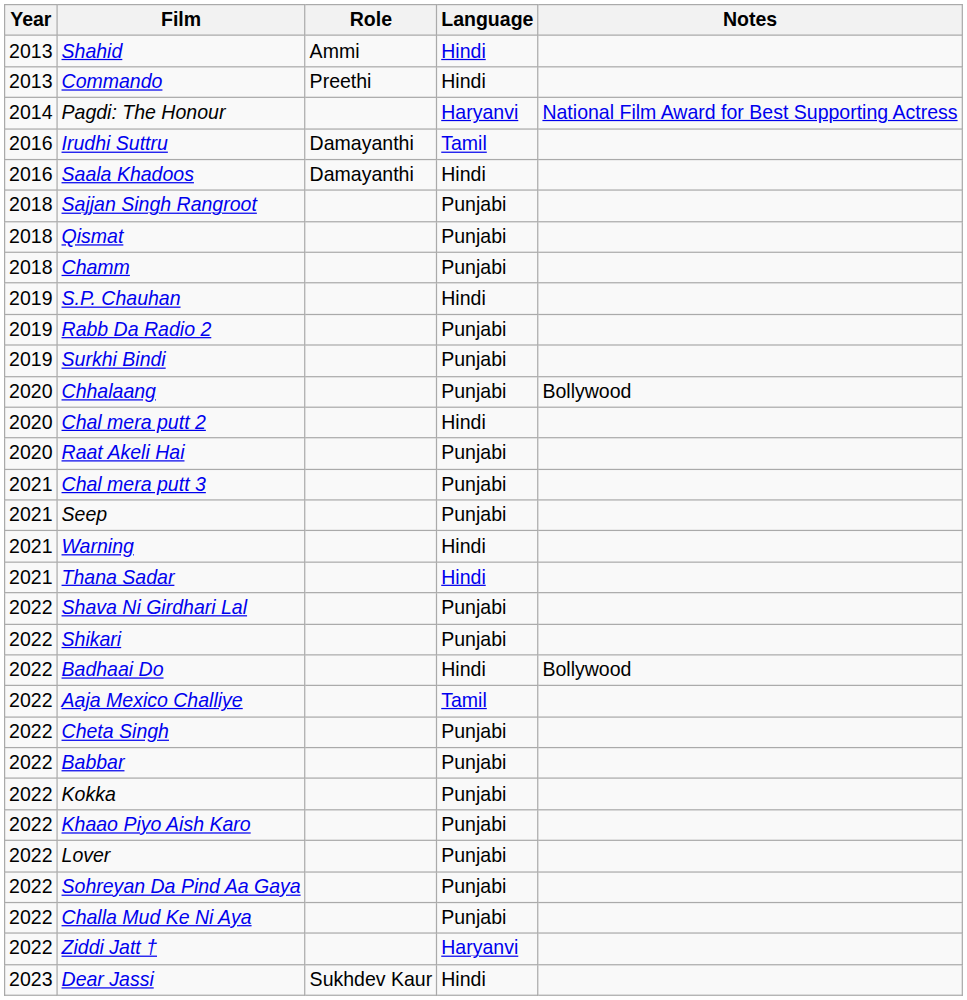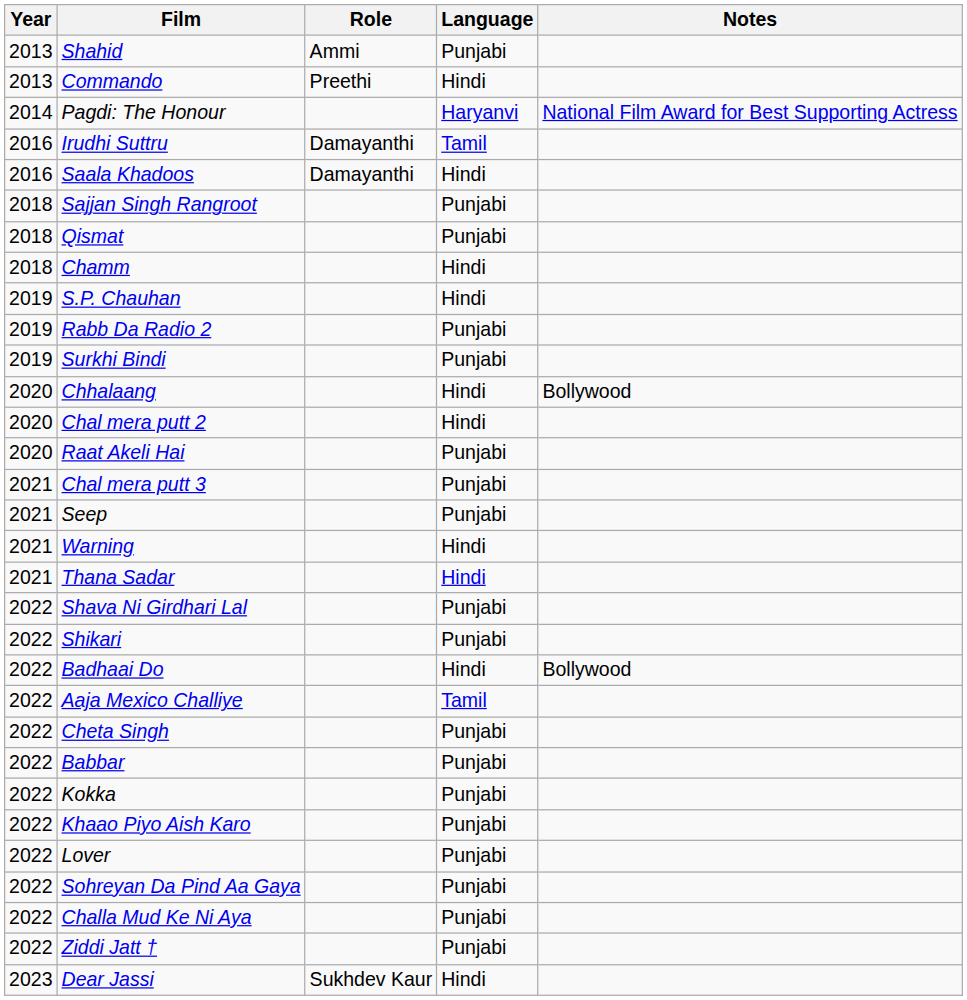Shahid | Language: Hindi -> Punjabi
Chamm | Language: Punjabi -> Hindi
Chhalaang | Language: Punjabi -> Hindi
Ziddi Jatt † | Language: Haryanvi -> Punjabi
